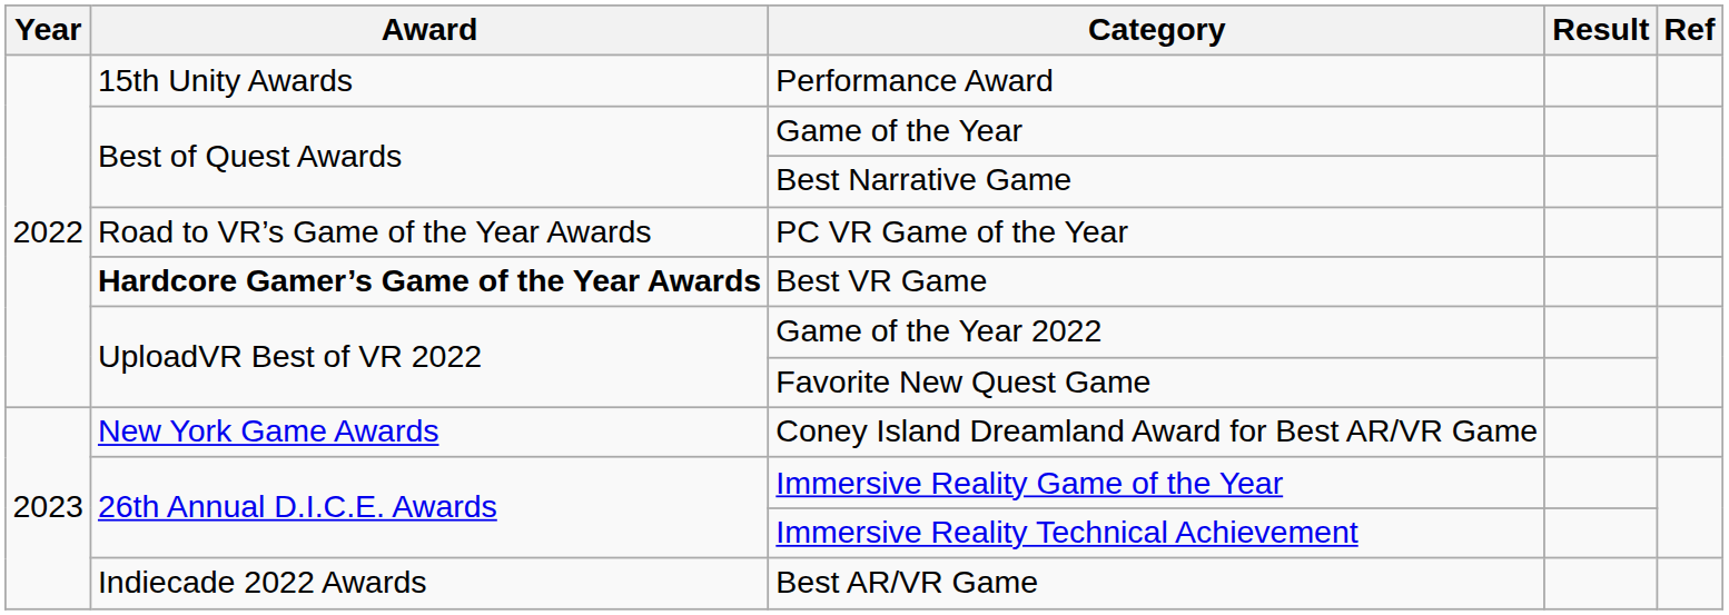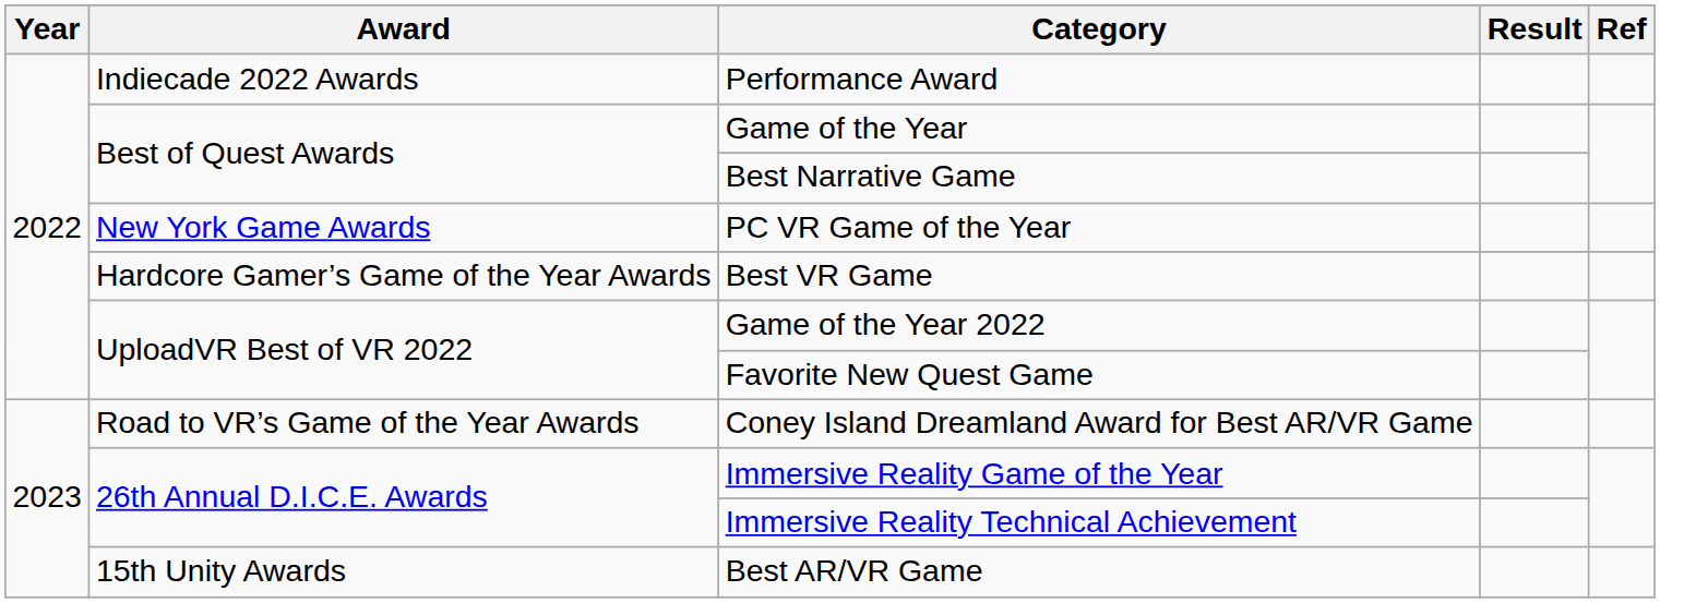Performance Award | Award: 15th Unity Awards -> Indiecade 2022 Awards
PC VR Game of the Year | Award: Road to VR’s Game of the Year Awards -> New York Game Awards
Best VR Game | Award: bold -> normal
Coney Island Dreamland Award for Best AR/VR Game | Award: New York Game Awards -> Road to VR’s Game of the Year Awards
Best AR/VR Game | Award: Indiecade 2022 Awards -> 15th Unity Awards
